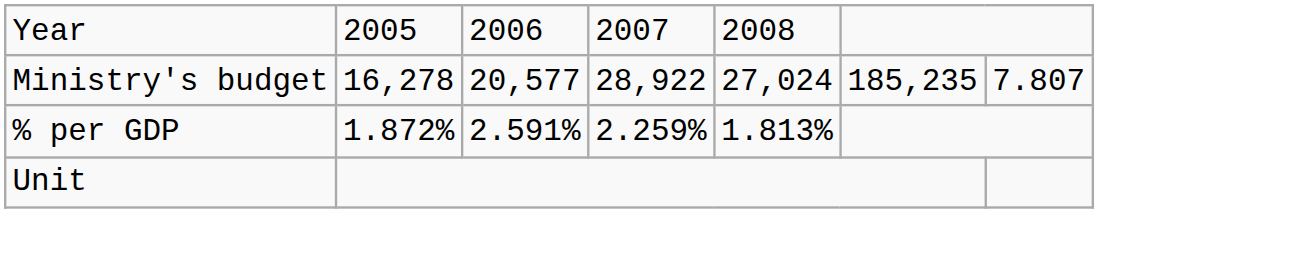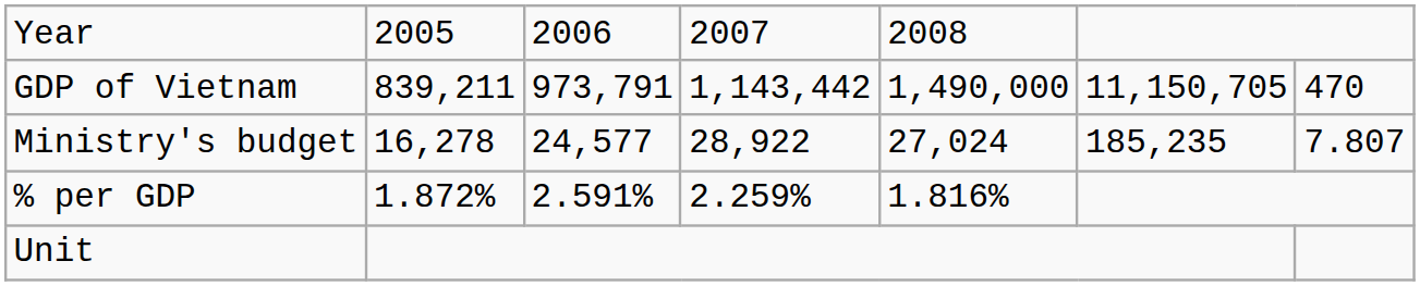+ row: GDP of Vietnam | 839,211 | 973,791 | 1,143,442 | 1,490,000 | 11,150,705 | 470
Ministry's budget | column 3: 20,577 -> 24,577
% per GDP | column 5: 1.813% -> 1.816%
